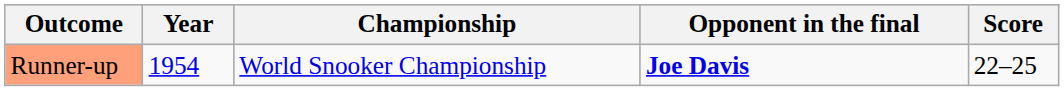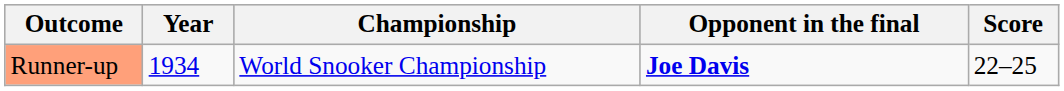Runner-up | Year: 1954 -> 1934
